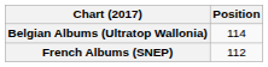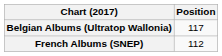Belgian Albums (Ultratop Wallonia) | Position: 114 -> 117
